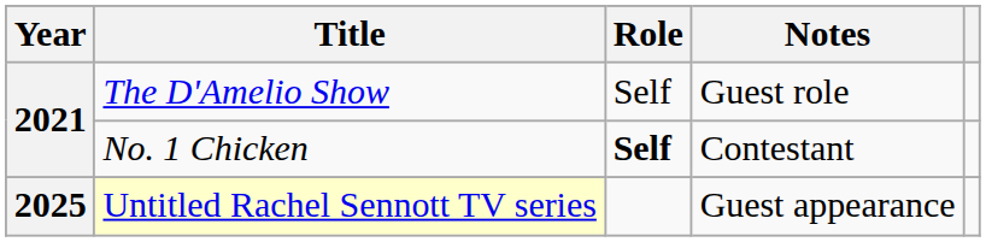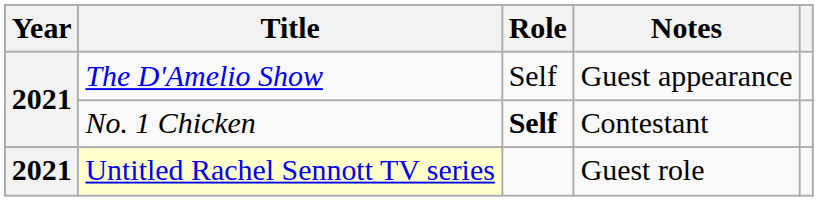The D'Amelio Show | Notes: Guest role -> Guest appearance
Untitled Rachel Sennott TV series | Year: 2025 -> 2021
Untitled Rachel Sennott TV series | Notes: Guest appearance -> Guest role
